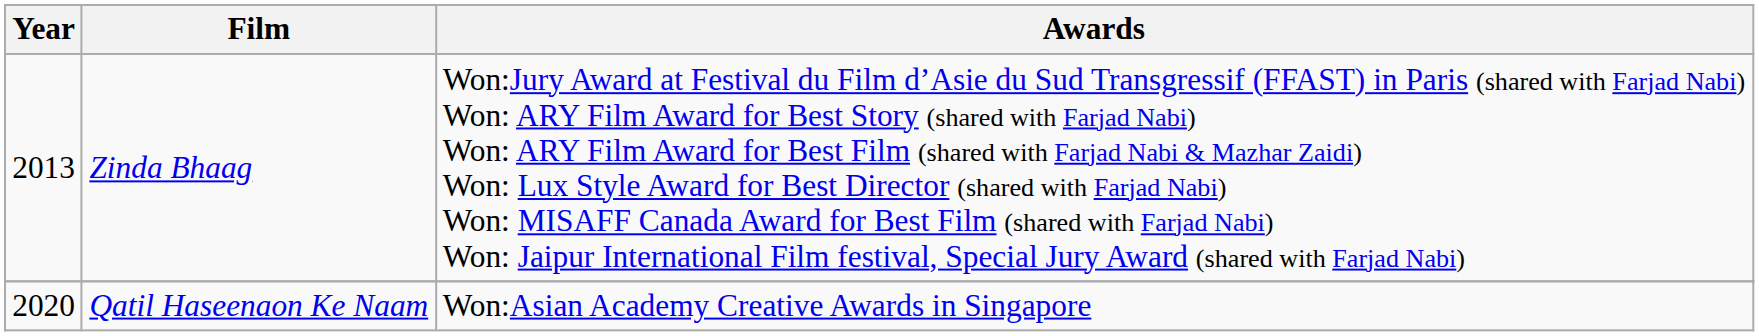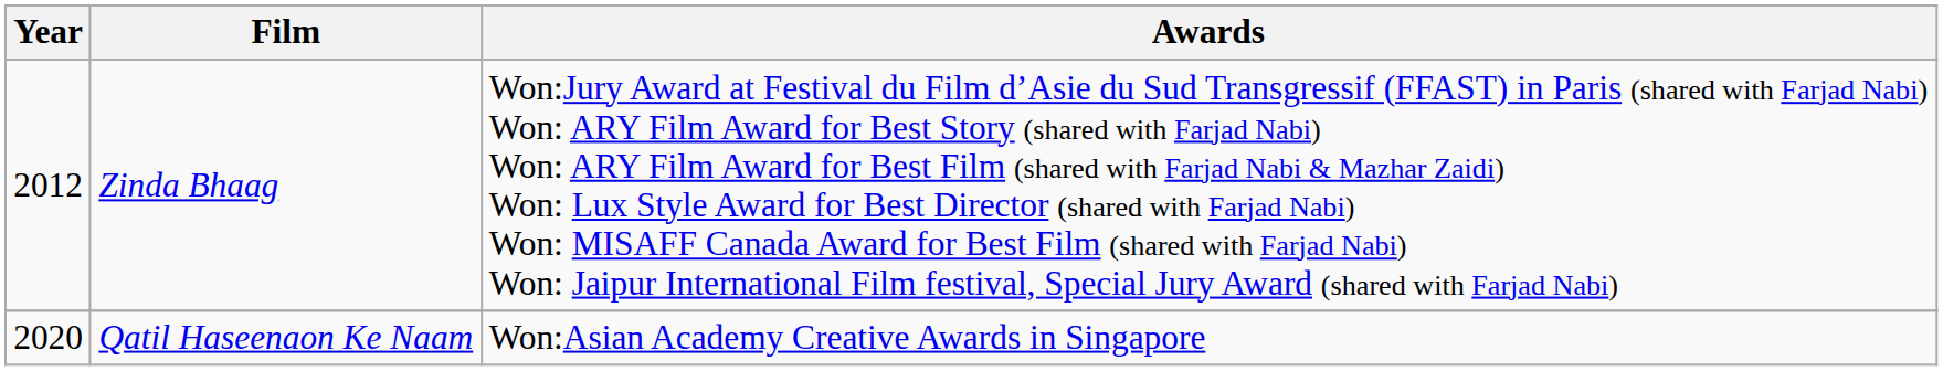Zinda Bhaag | Year: 2013 -> 2012
